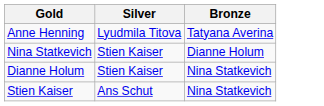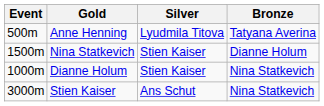+ column: Event | 500m | 1500m | 1000m | 3000m
